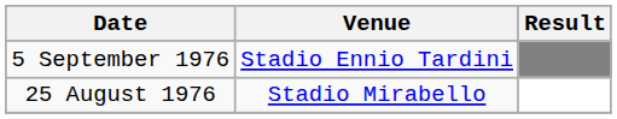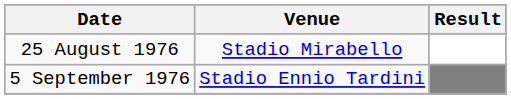rows swapped: 25 August 1976 <-> 5 September 1976
